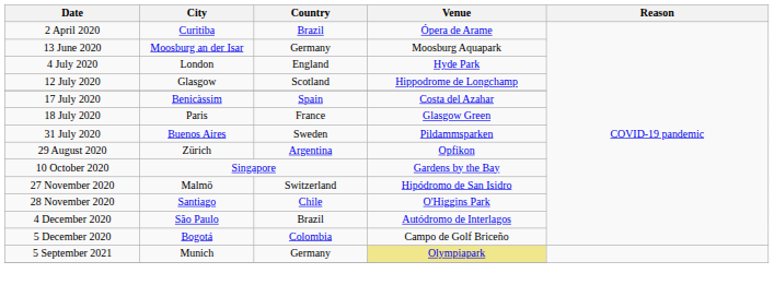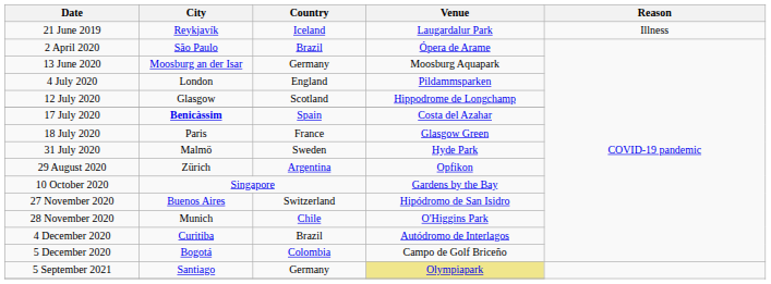+ row: 21 June 2019 | Reykjavík | Iceland | Laugardalur Park | Illness
2 April 2020 | City: Curitiba -> São Paulo
4 July 2020 | Venue: Hyde Park -> Pildammsparken
17 July 2020 | City: normal -> bold
31 July 2020 | City: Buenos Aires -> Malmö
31 July 2020 | Venue: Pildammsparken -> Hyde Park
27 November 2020 | City: Malmö -> Buenos Aires
28 November 2020 | City: Santiago -> Munich
4 December 2020 | City: São Paulo -> Curitiba
5 September 2021 | City: Munich -> Santiago
